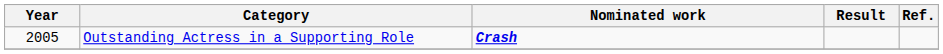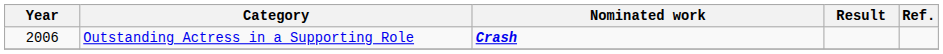Outstanding Actress in a Supporting Role | Year: 2005 -> 2006
